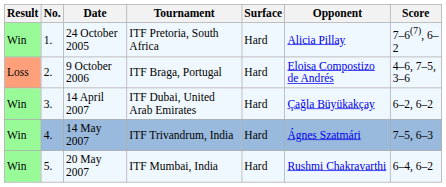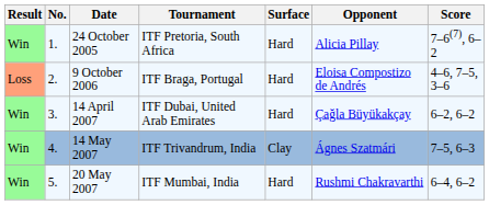14 May 2007 | Surface: Hard -> Clay
